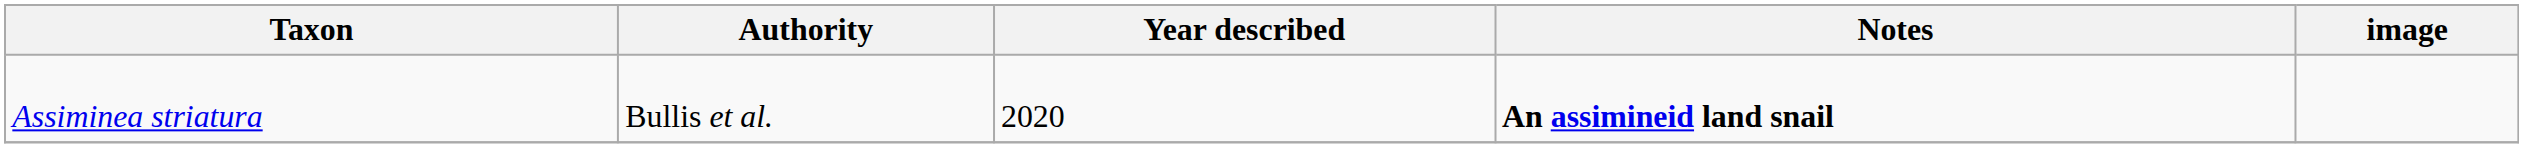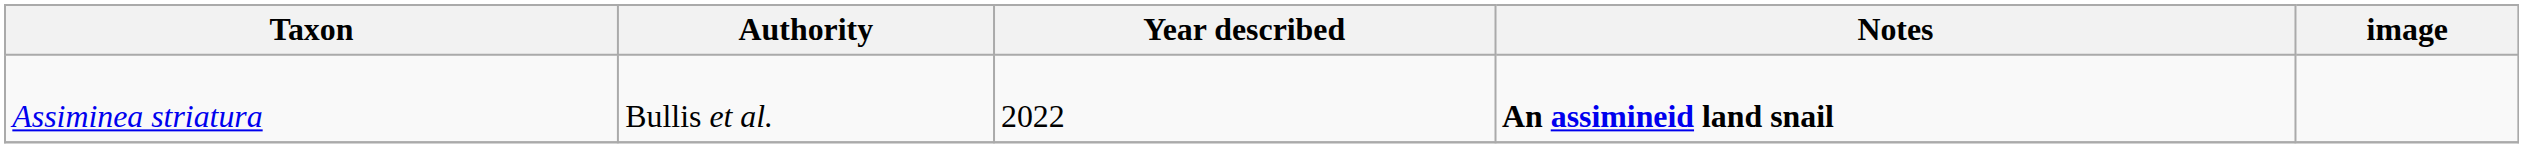Assiminea striatura | Year described: 2020 -> 2022
